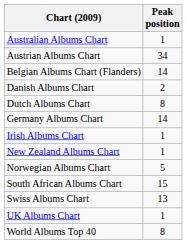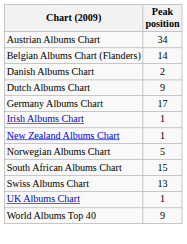- row: Australian Albums Chart | 1
Dutch Albums Chart | Peak position: 8 -> 9
Germany Albums Chart | Peak position: 14 -> 17
World Albums Top 40 | Peak position: 8 -> 9
